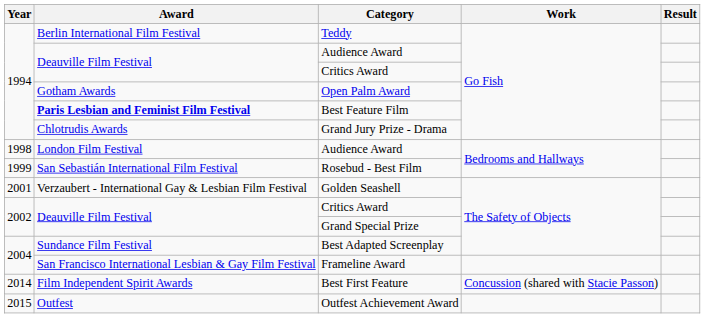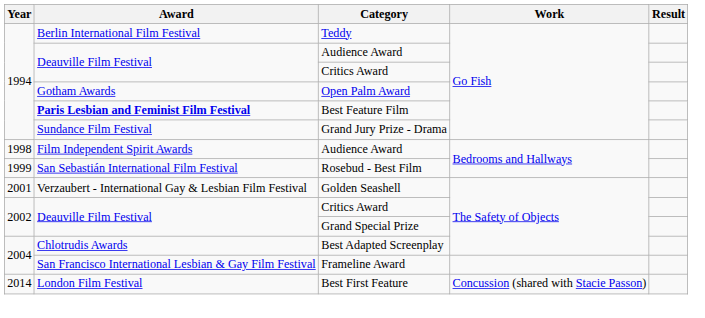Grand Jury Prize - Drama | Award: Chlotrudis Awards -> Sundance Film Festival
1998 / Audience Award | Award: London Film Festival -> Film Independent Spirit Awards
Best Adapted Screenplay | Award: Sundance Film Festival -> Chlotrudis Awards
Best First Feature | Award: Film Independent Spirit Awards -> London Film Festival
- row: 2015 | Outfest | Outfest Achievement Award
